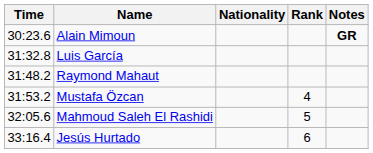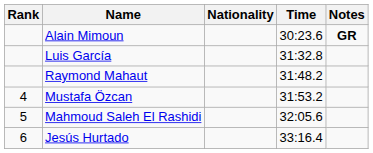columns swapped: Rank <-> Time
